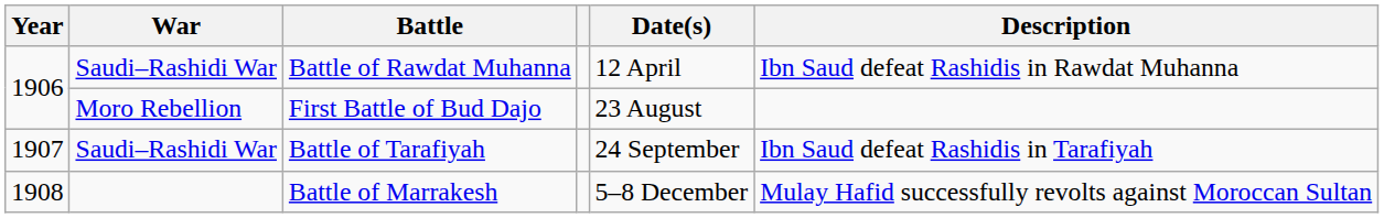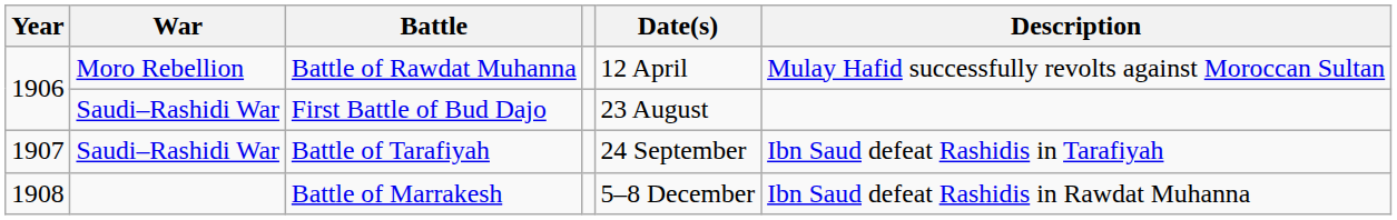Battle of Rawdat Muhanna | War: Saudi–Rashidi War -> Moro Rebellion
Battle of Rawdat Muhanna | Description: Ibn Saud defeat Rashidis in Rawdat Muhanna -> Mulay Hafid successfully revolts against Moroccan Sultan
First Battle of Bud Dajo | War: Moro Rebellion -> Saudi–Rashidi War
Battle of Marrakesh | Description: Mulay Hafid successfully revolts against Moroccan Sultan -> Ibn Saud defeat Rashidis in Rawdat Muhanna
